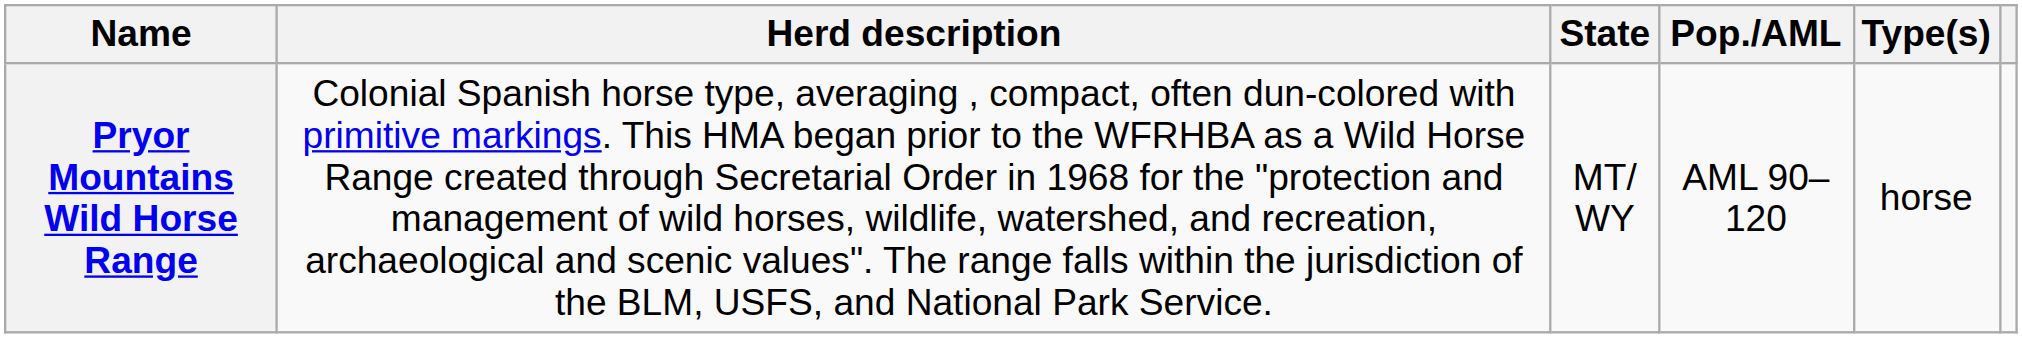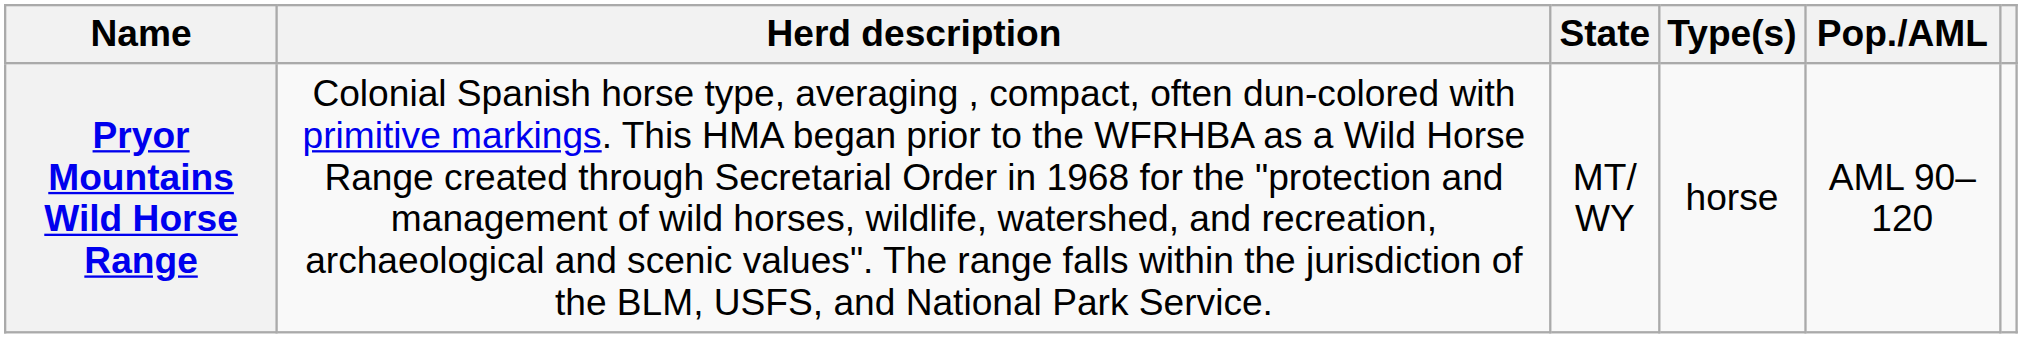columns swapped: Type(s) <-> Pop./AML
